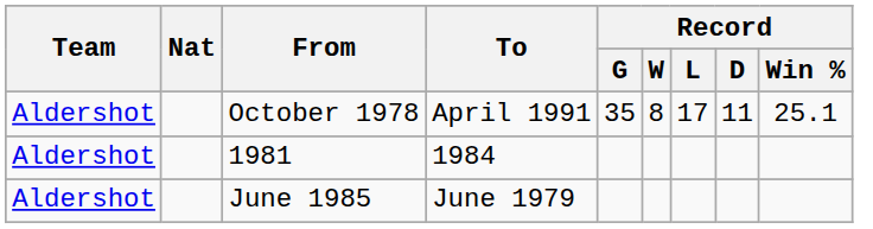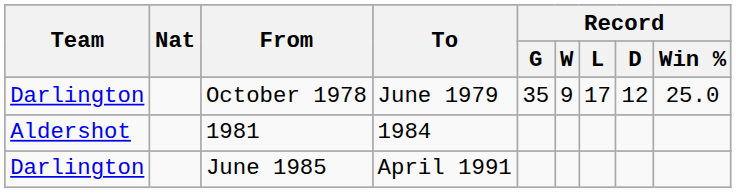October 1978 | Team: Aldershot -> Darlington
October 1978 | To: April 1991 -> June 1979
October 1978 | Record / W: 8 -> 9
October 1978 | Record / D: 11 -> 12
October 1978 | Record / Win %: 25.1 -> 25.0
June 1985 | Team: Aldershot -> Darlington
June 1985 | To: June 1979 -> April 1991
